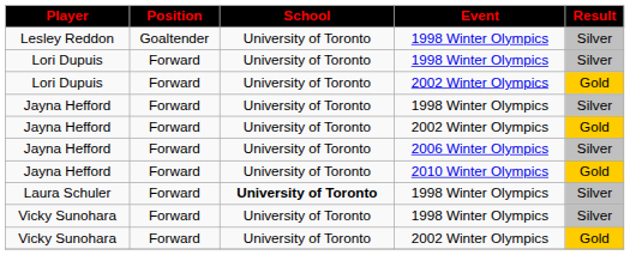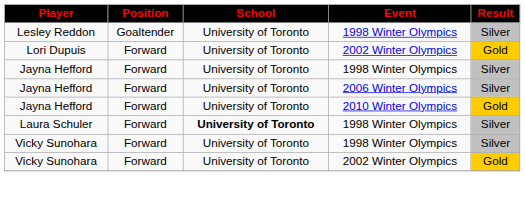- row: Lori Dupuis | Forward | University of Toronto | 1998 Winter Olympics | Silver
- row: Jayna Hefford | Forward | University of Toronto | 2002 Winter Olympics | Gold
